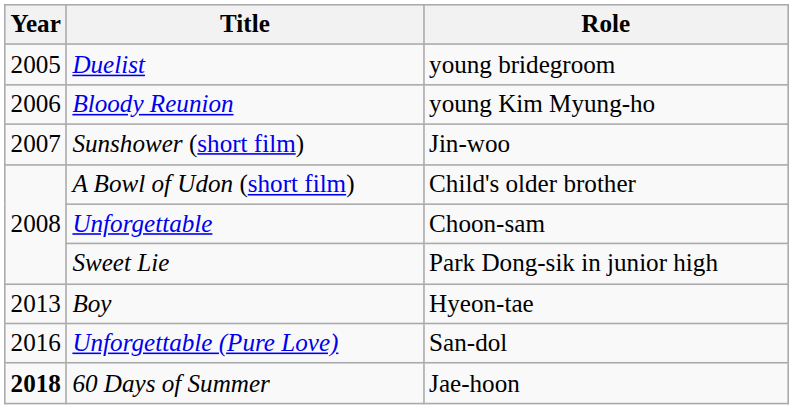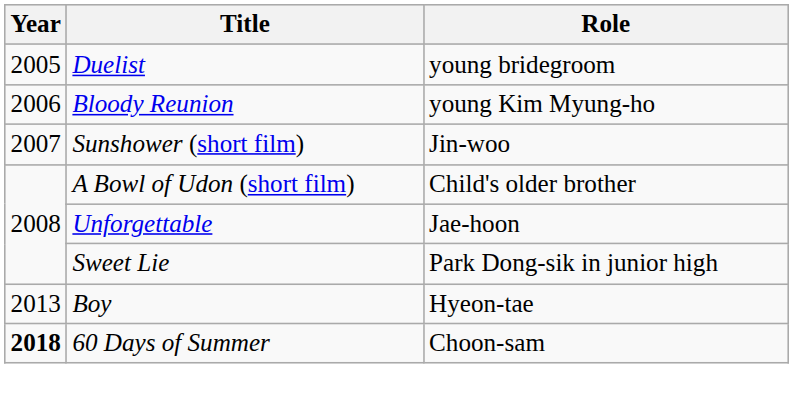Unforgettable | Role: Choon-sam -> Jae-hoon
- row: 2016 | Unforgettable (Pure Love) | San-dol
60 Days of Summer | Role: Jae-hoon -> Choon-sam
